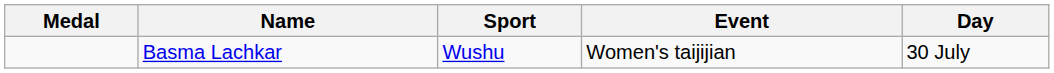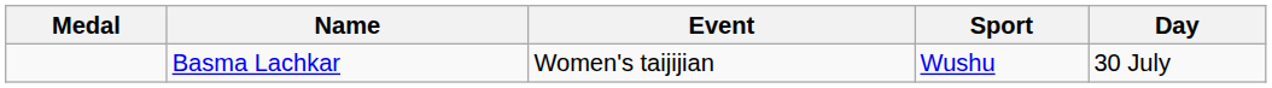columns swapped: Sport <-> Event
